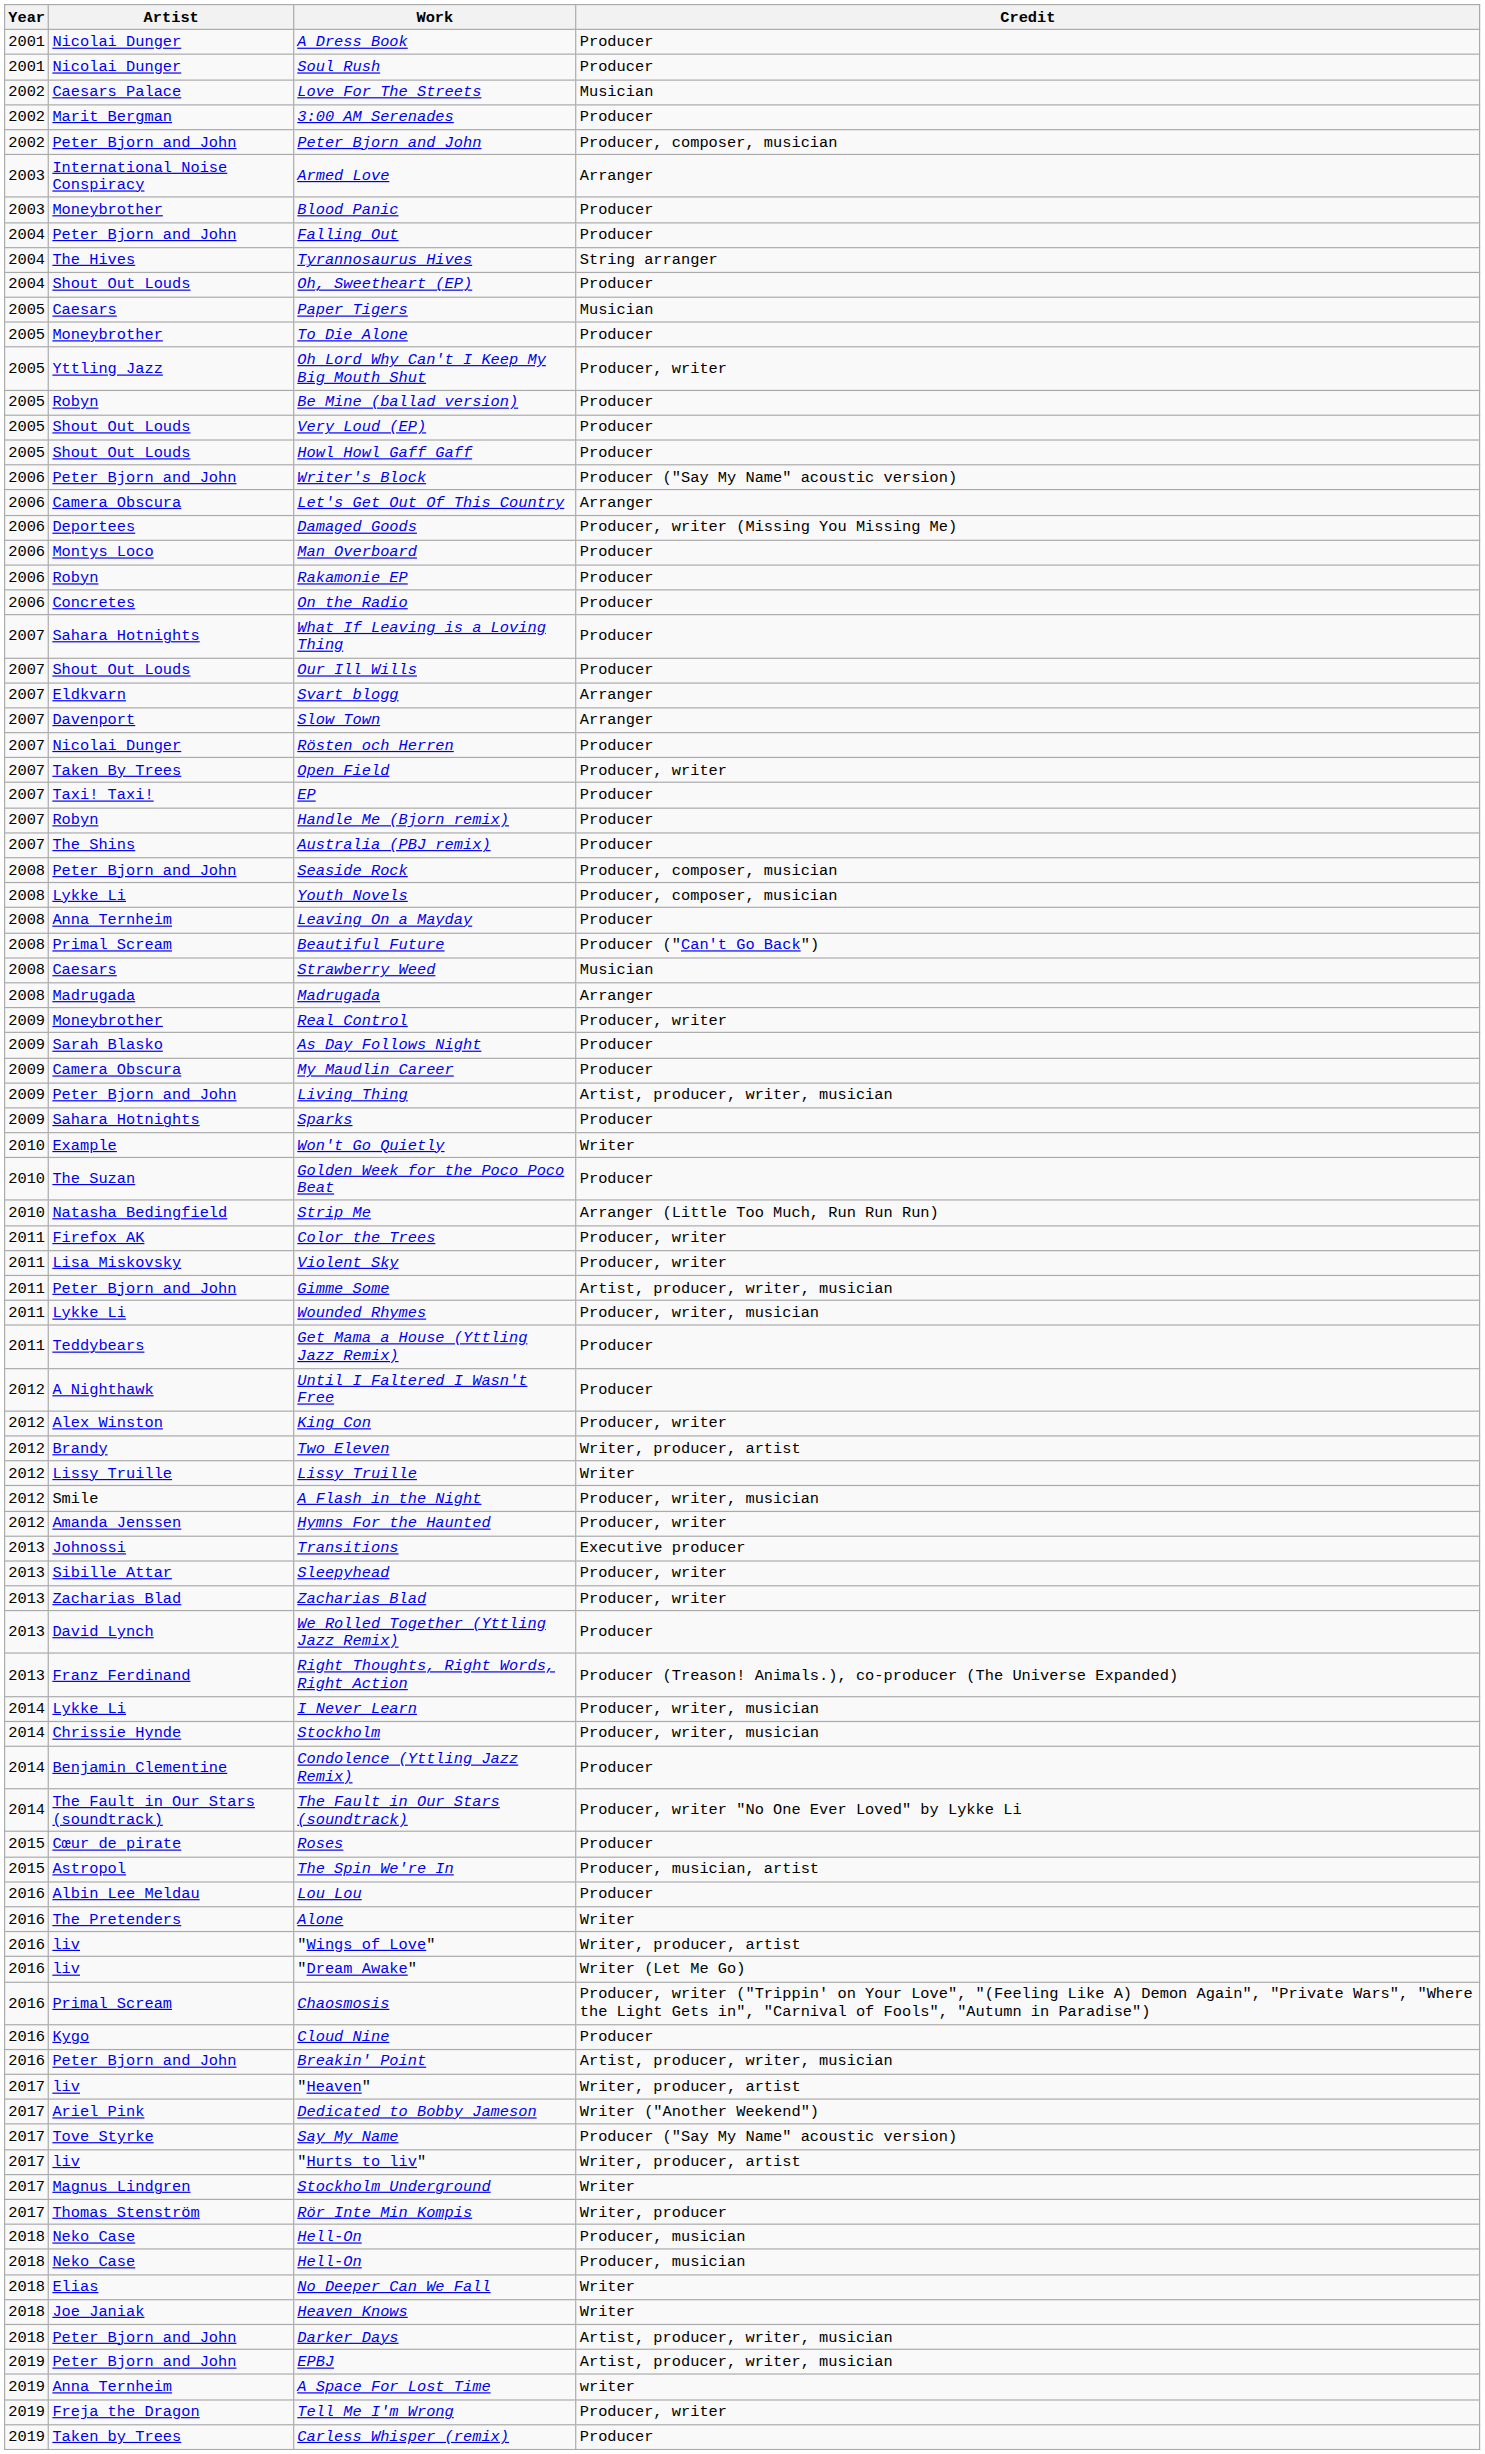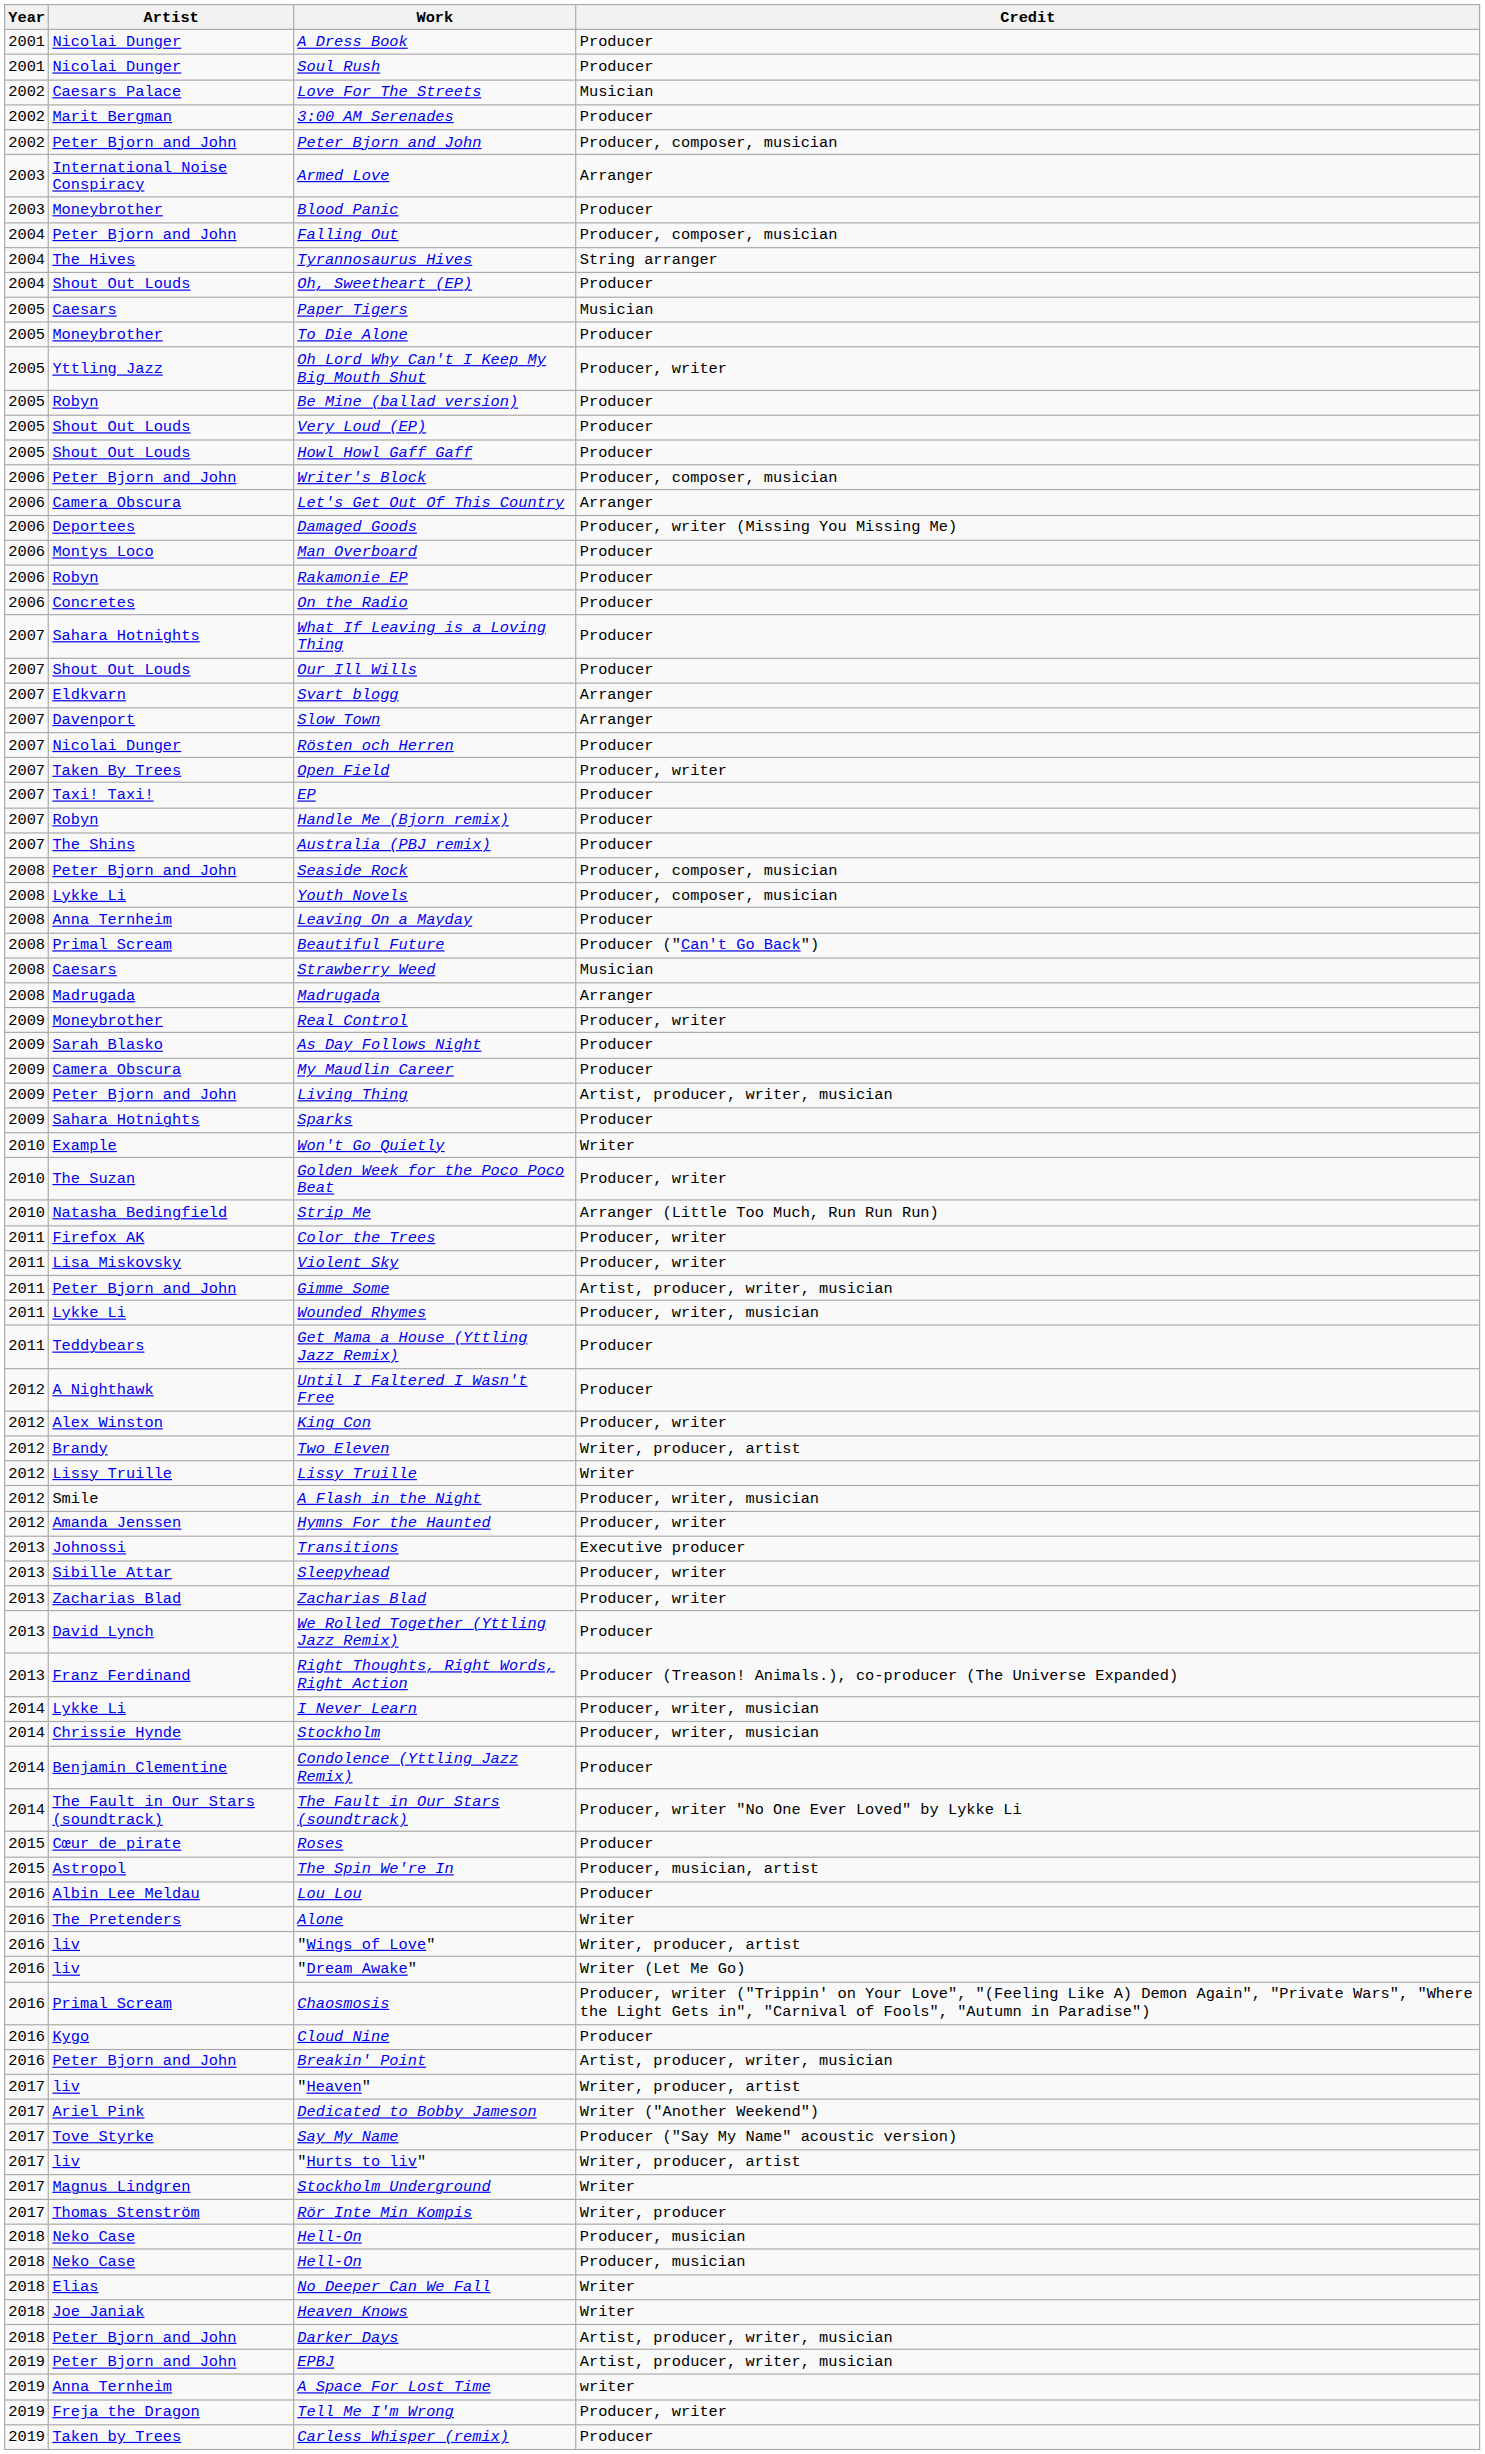Falling Out | Credit: Producer -> Producer, composer, musician
Writer's Block | Credit: Producer ("Say My Name" acoustic version) -> Producer, composer, musician
Golden Week for the Poco Poco Beat | Credit: Producer -> Producer, writer
